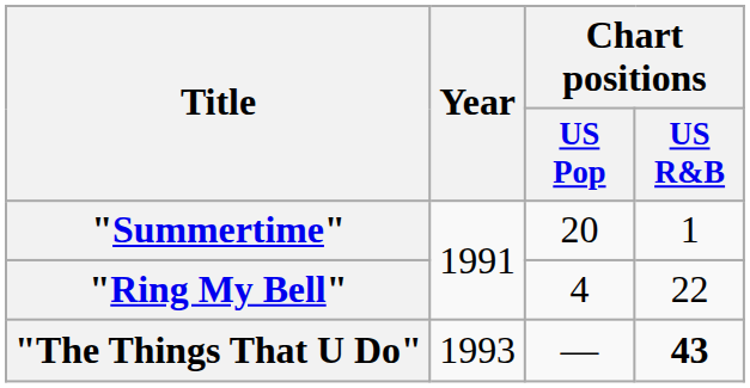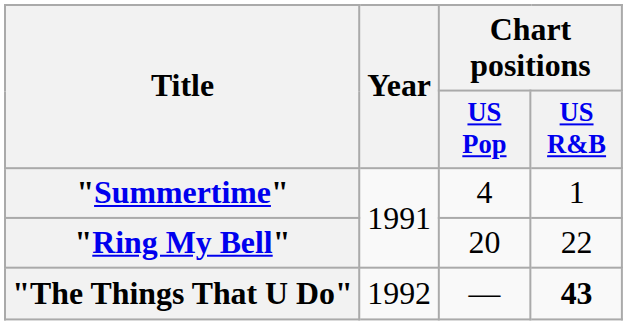"Summertime" | Chart positions / US Pop: 20 -> 4
"Ring My Bell" | Chart positions / US Pop: 4 -> 20
"The Things That U Do" | Year: 1993 -> 1992
